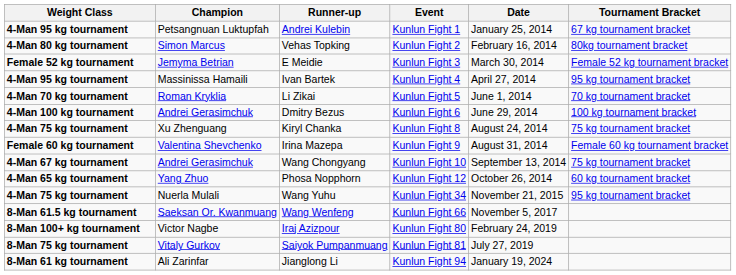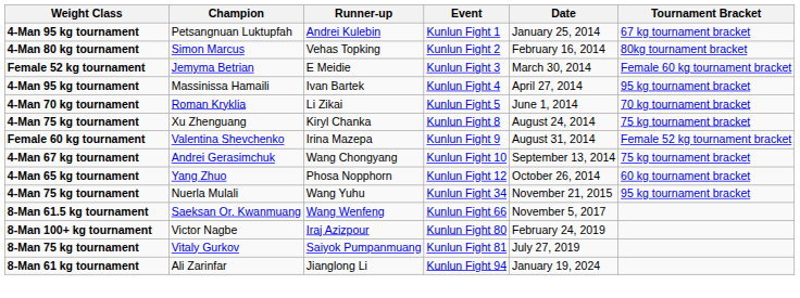E Meidie | Tournament Bracket: Female 52 kg tournament bracket -> Female 60 kg tournament bracket
- row: 4-Man 100 kg tournament | Andrei Gerasimchuk | Dmitry Bezus | Kunlun Fight 6 | June 29, 2014 | 100 kg tournament bracket
Irina Mazepa | Tournament Bracket: Female 60 kg tournament bracket -> Female 52 kg tournament bracket
